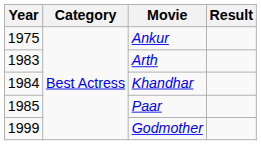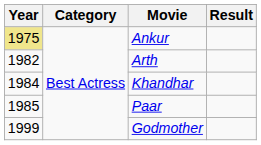Ankur | Year: no background -> khaki background
Arth | Year: 1983 -> 1982
